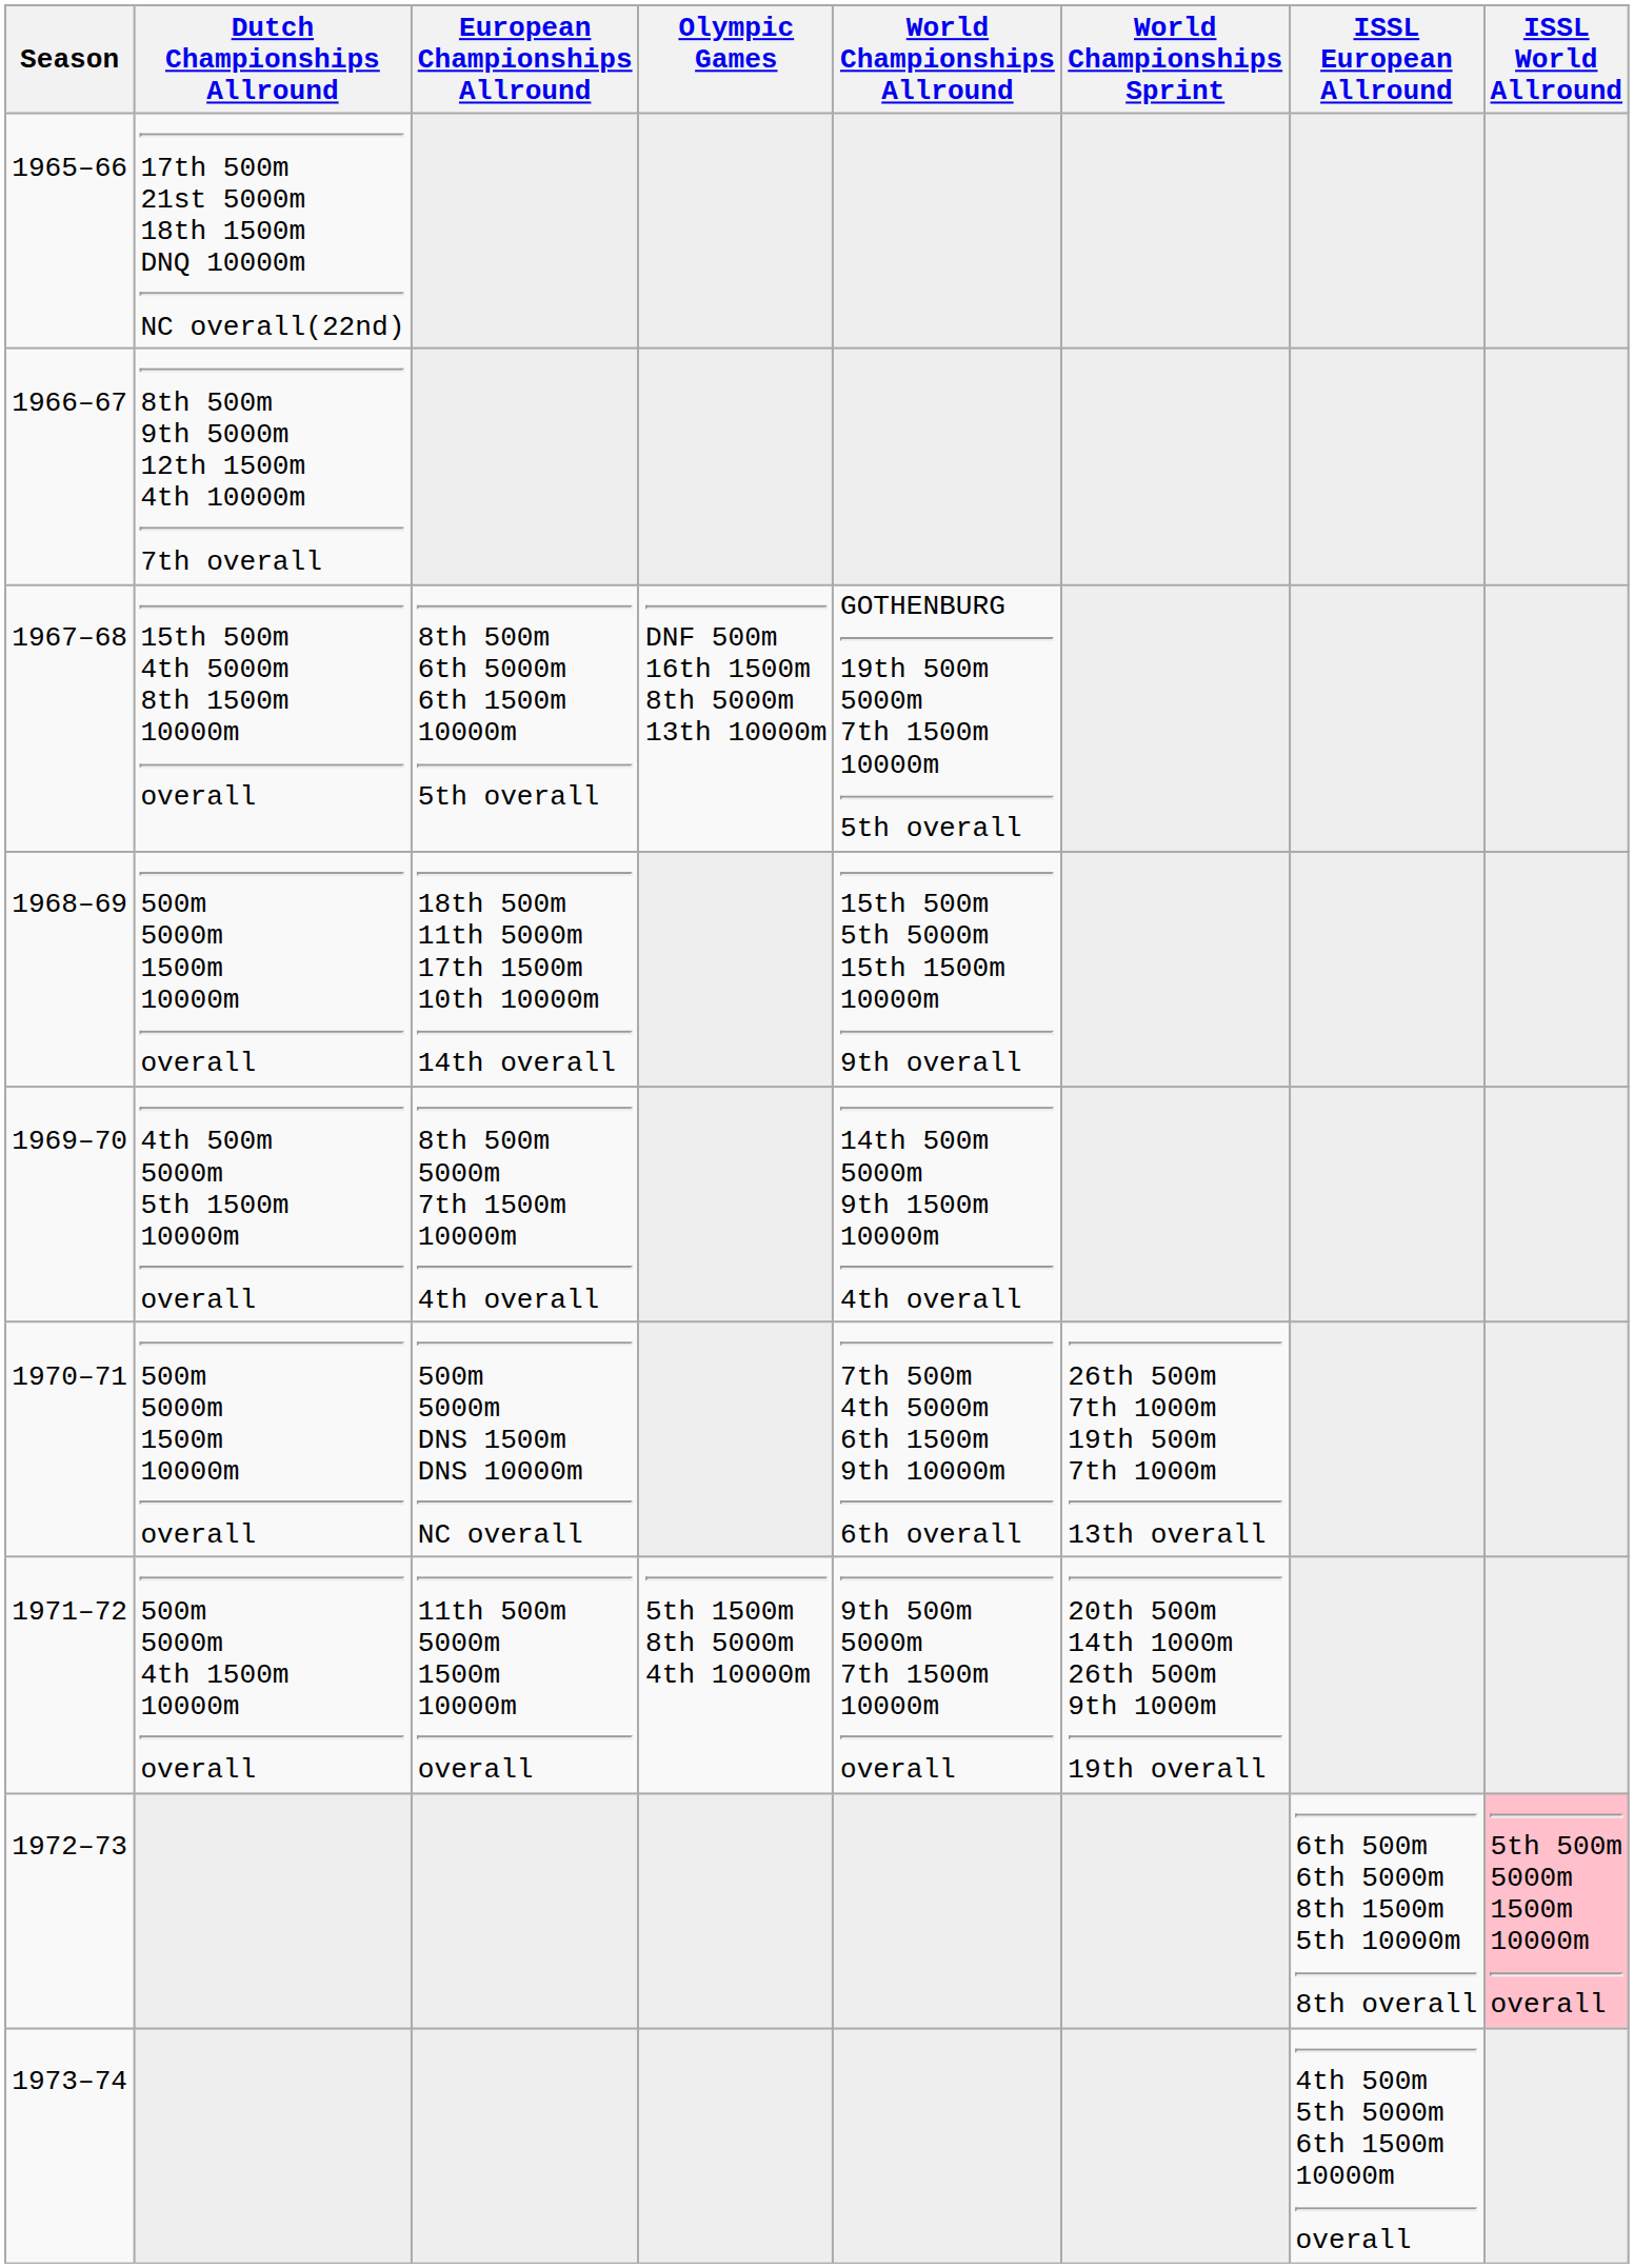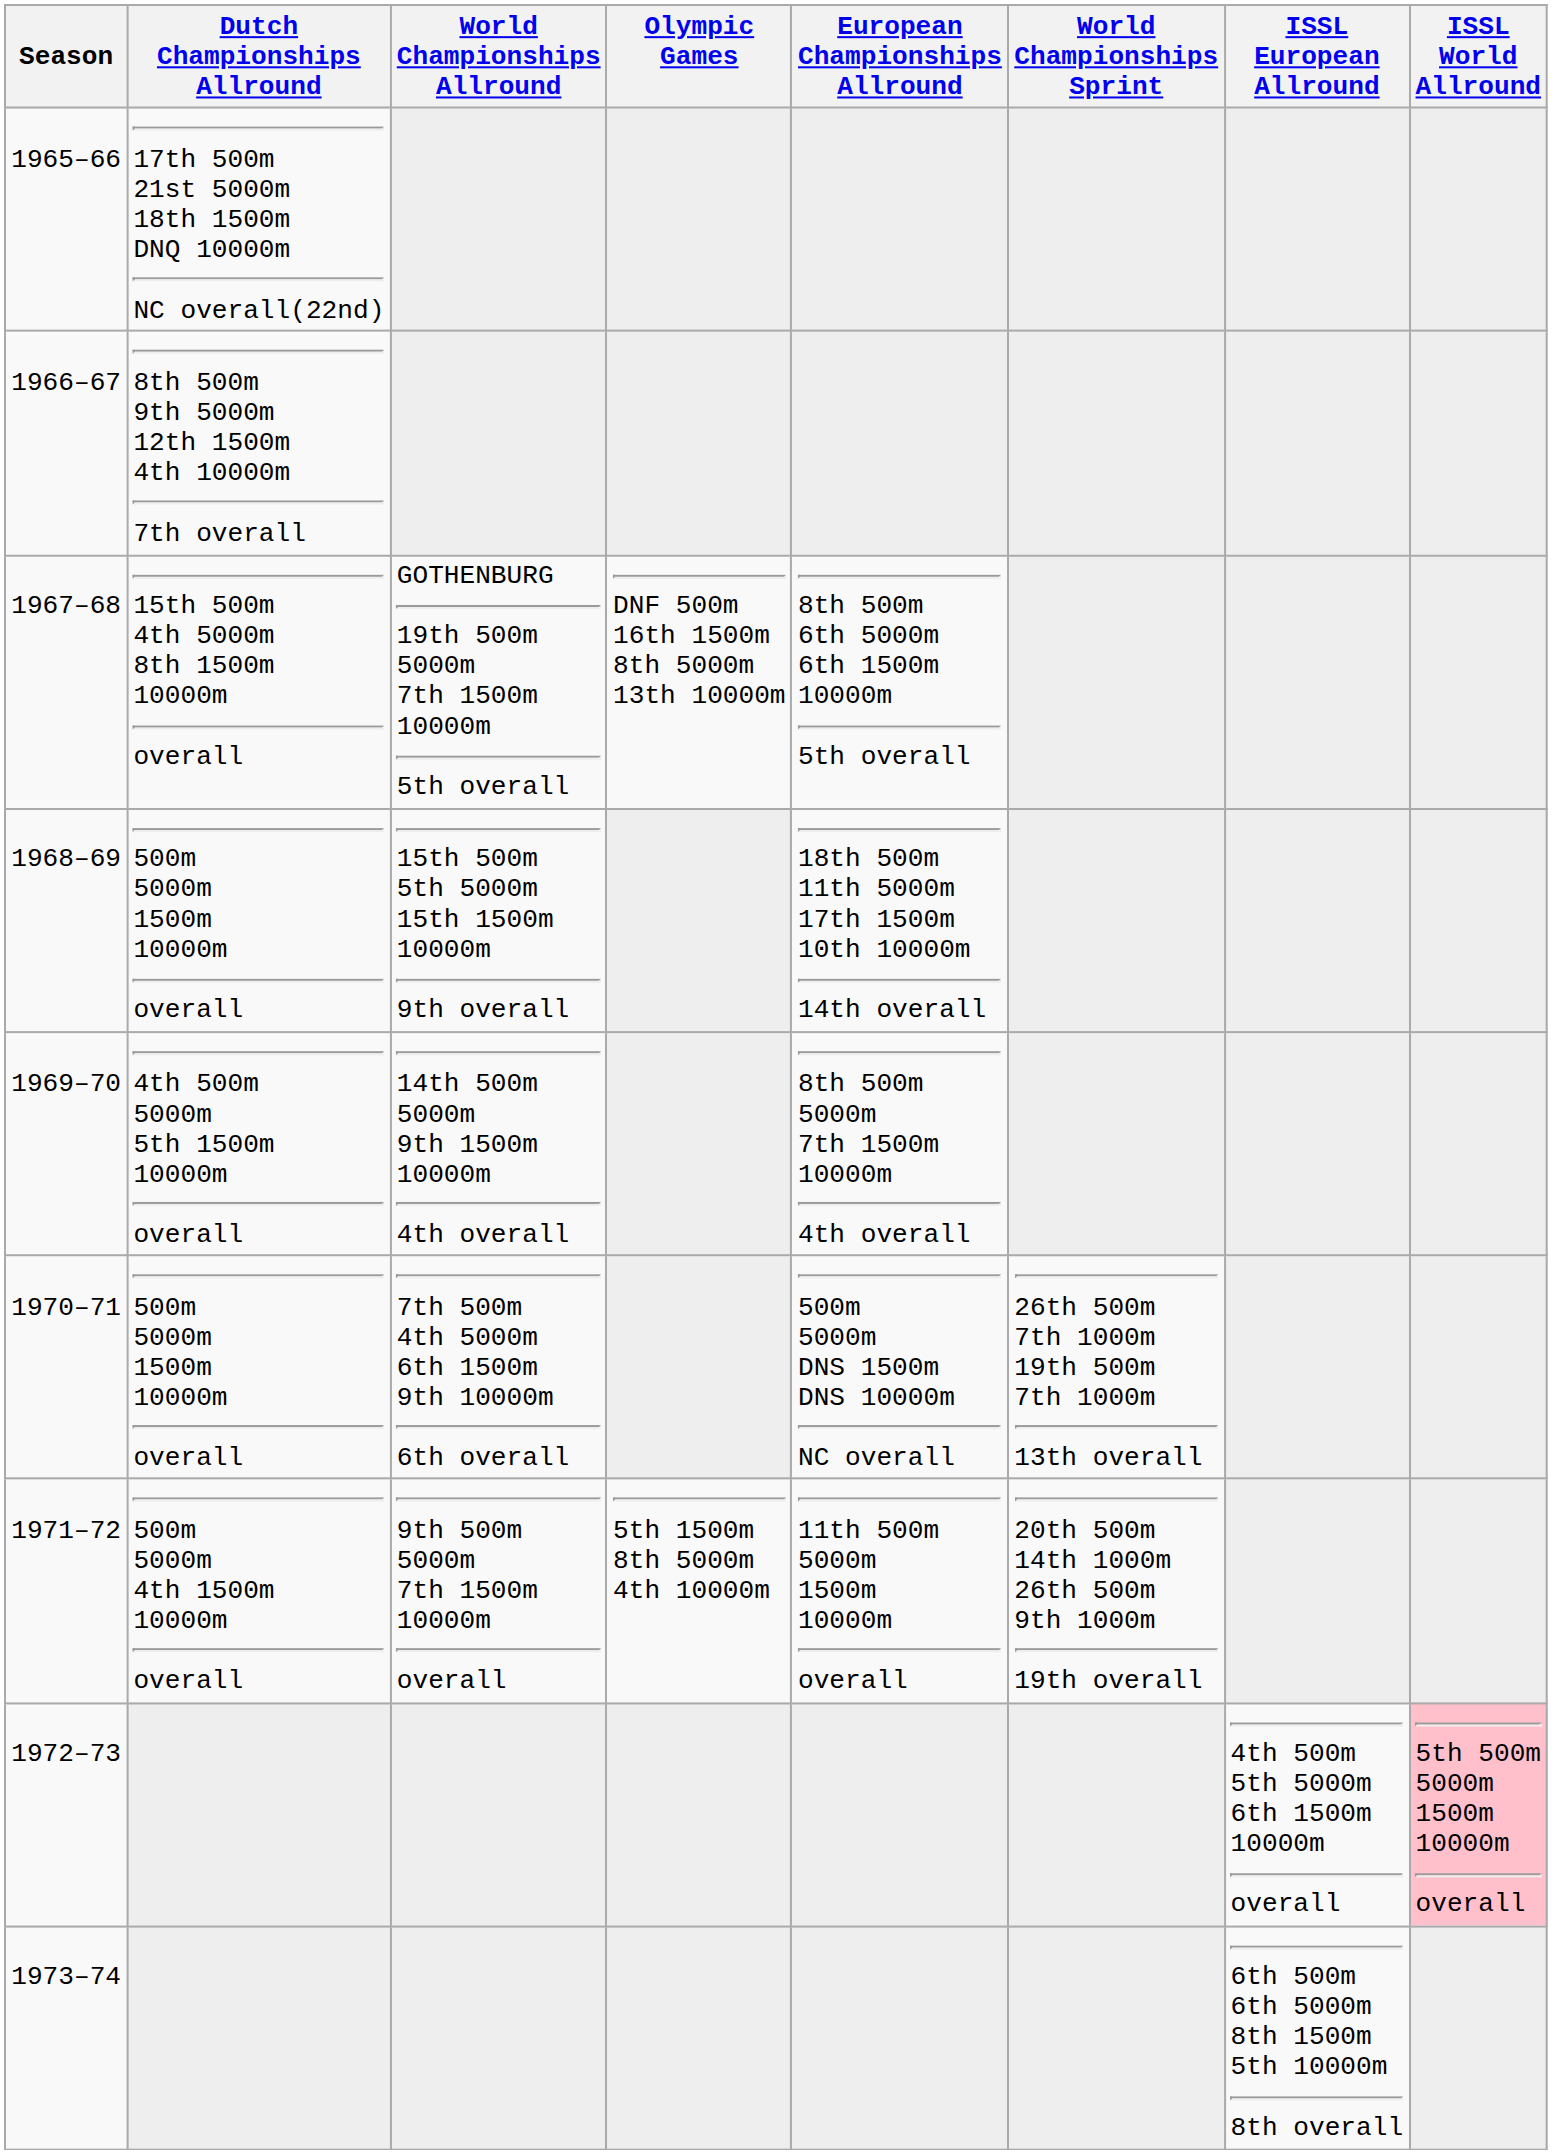columns swapped: European Championships Allround <-> World Championships Allround
1972–73 | ISSL European Allround: 6th 500m 6th 5000m 8th 1500m 5th 10000m 8th overall -> 4th 500m 5th 5000m 6th 1500m 10000m overall
1973–74 | ISSL European Allround: 4th 500m 5th 5000m 6th 1500m 10000m overall -> 6th 500m 6th 5000m 8th 1500m 5th 10000m 8th overall
